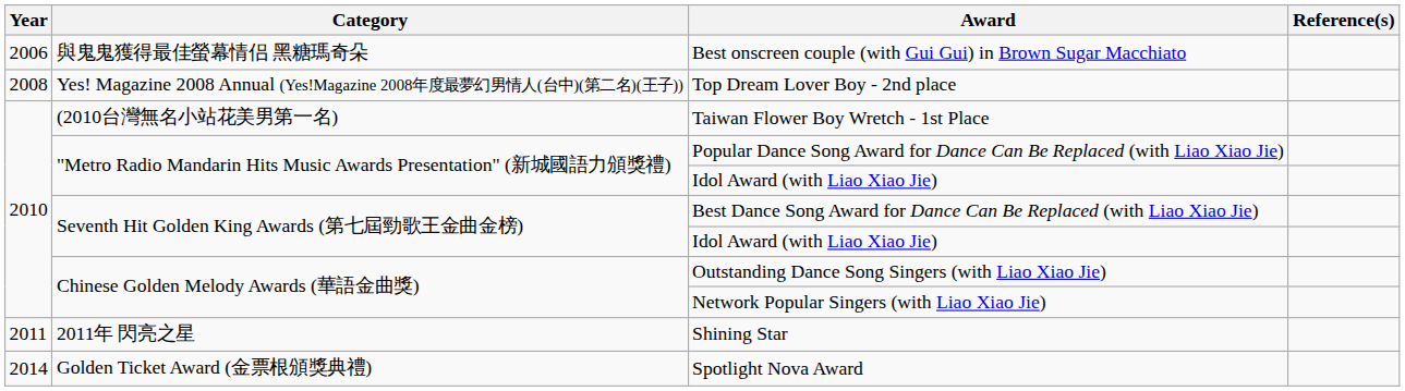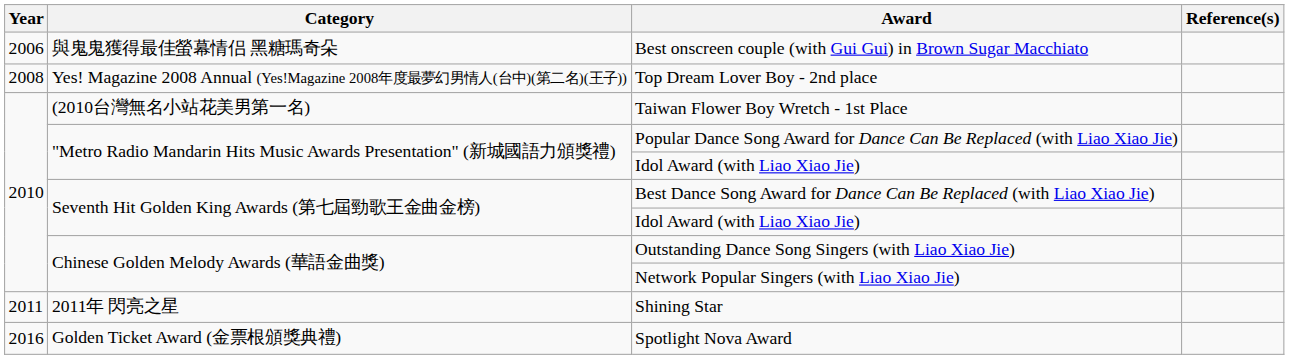Spotlight Nova Award | Year: 2014 -> 2016
